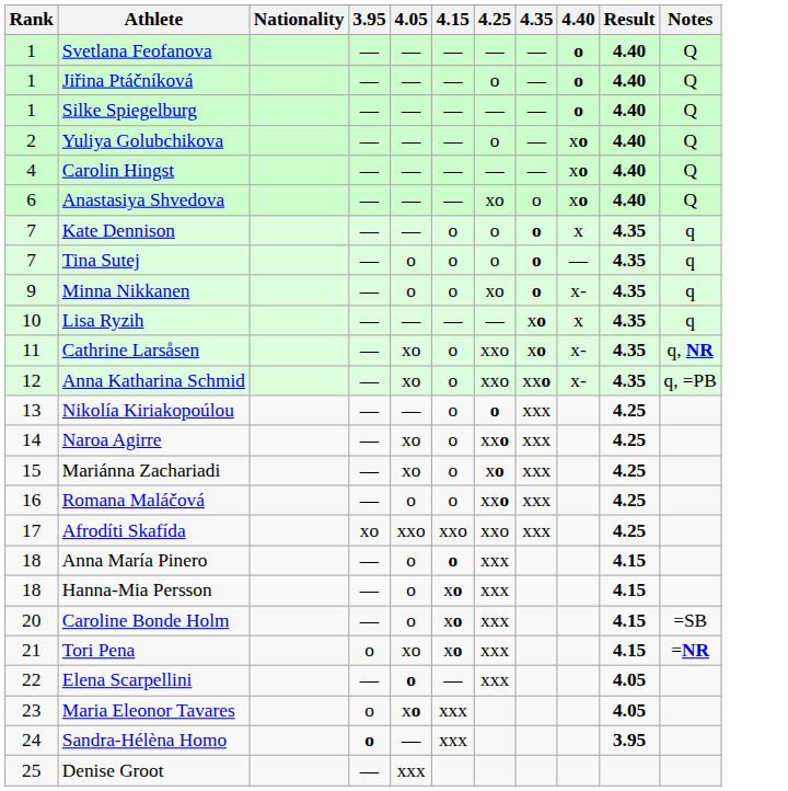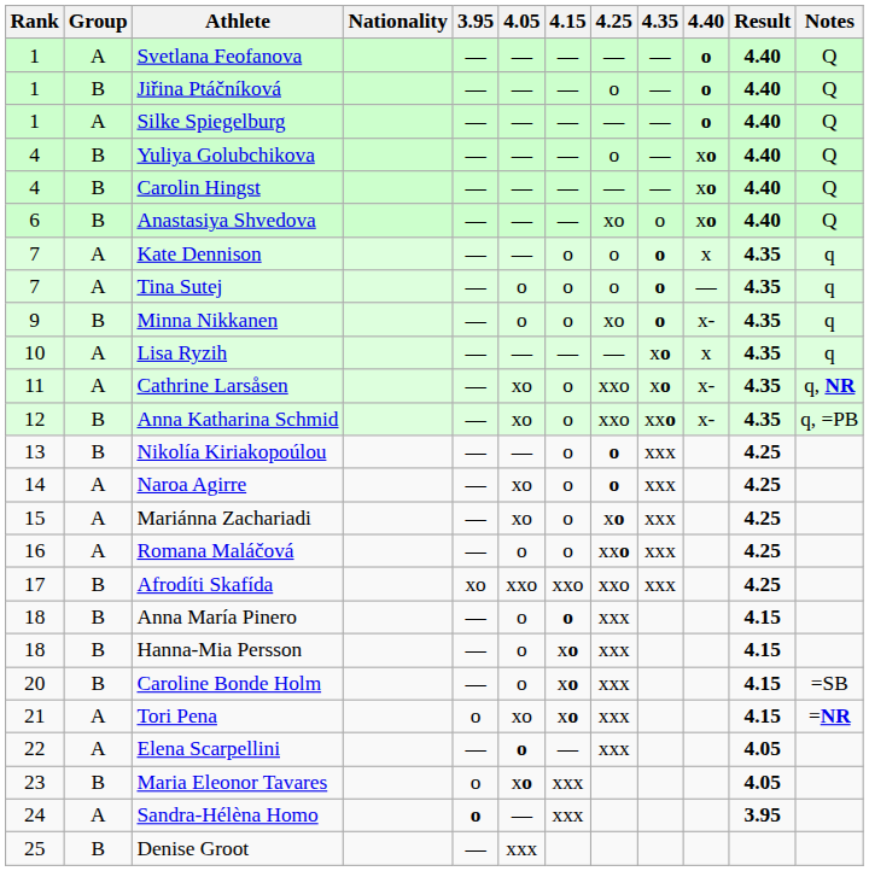+ column: Group | A | B | A | B | B | B | A | A | B | A | A | B | B | A | A | A | B | B | B | B | A | A | B | A | B
Yuliya Golubchikova | Rank: 2 -> 4
Naroa Agirre | 4.25: xxo -> o
